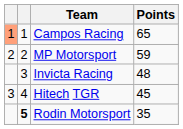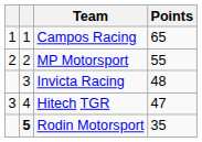Campos Racing | column 1: lightsalmon background -> no background
MP Motorsport | Points: 59 -> 55
Hitech TGR | Points: 45 -> 47
